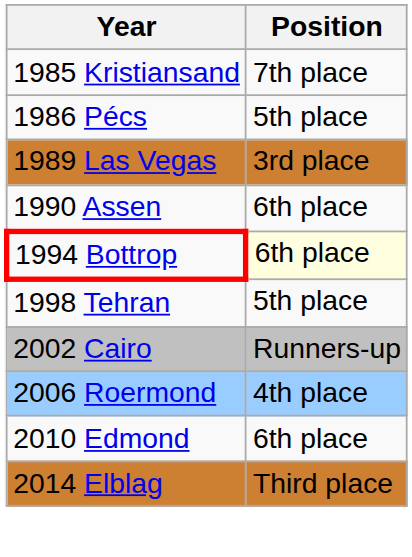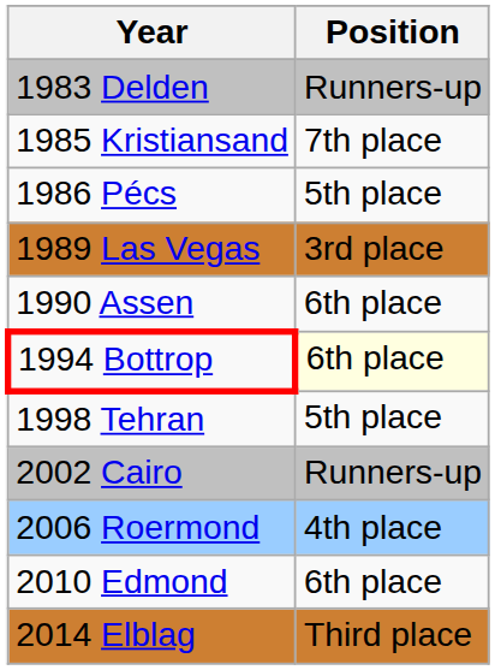+ row: 1983 Delden | Runners-up
